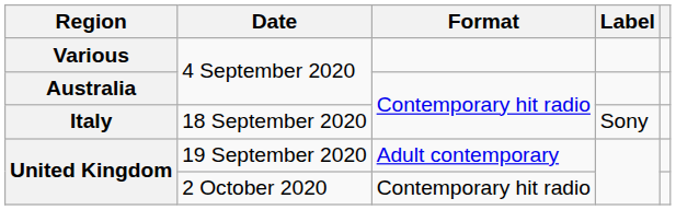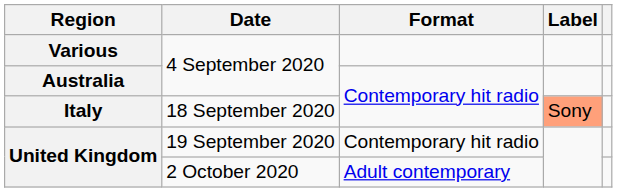Italy | Label: no background -> lightsalmon background
United Kingdom / 19 September 2020 | Format: Adult contemporary -> Contemporary hit radio
United Kingdom / 2 October 2020 | Format: Contemporary hit radio -> Adult contemporary
